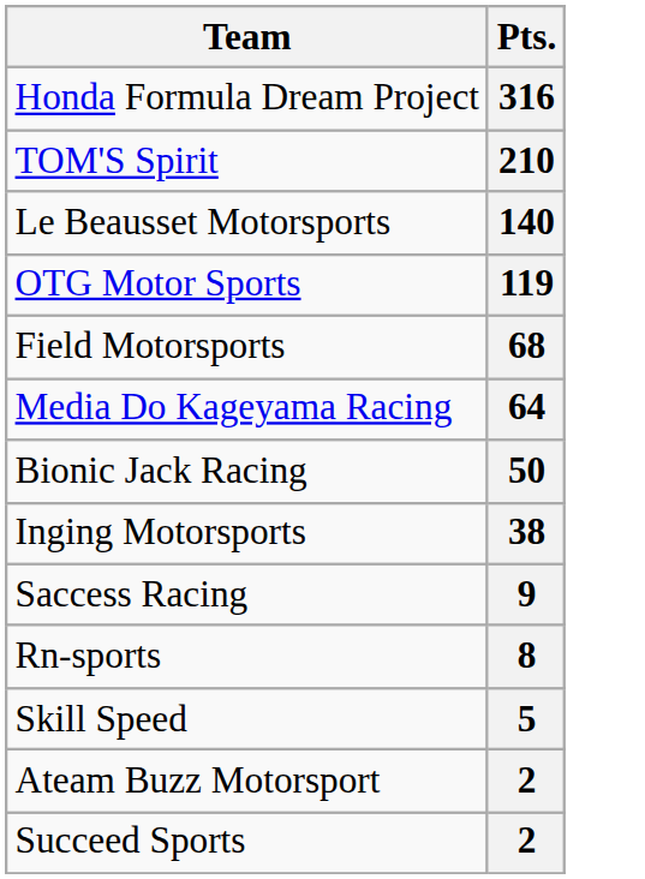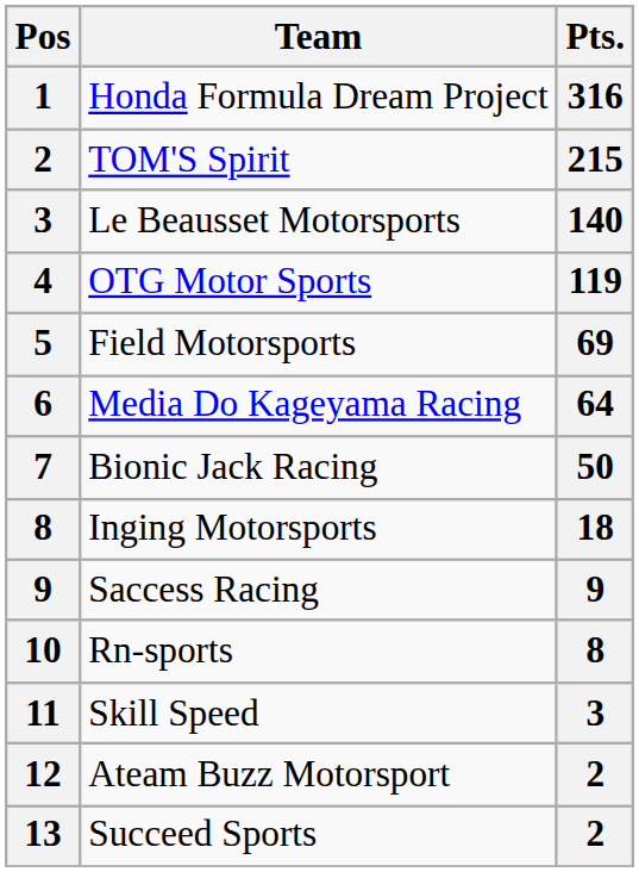+ column: Pos | 1 | 2 | 3 | 4 | 5 | 6 | 7 | 8 | 9 | 10 | 11 | 12 | 13
TOM'S Spirit | Pts.: 210 -> 215
Field Motorsports | Pts.: 68 -> 69
Inging Motorsports | Pts.: 38 -> 18
Skill Speed | Pts.: 5 -> 3
